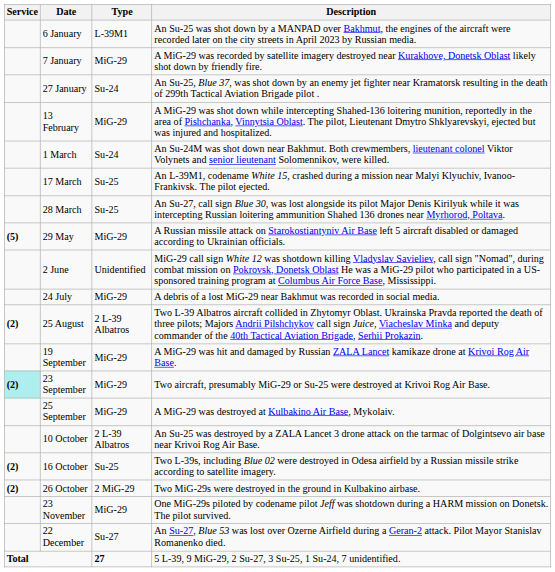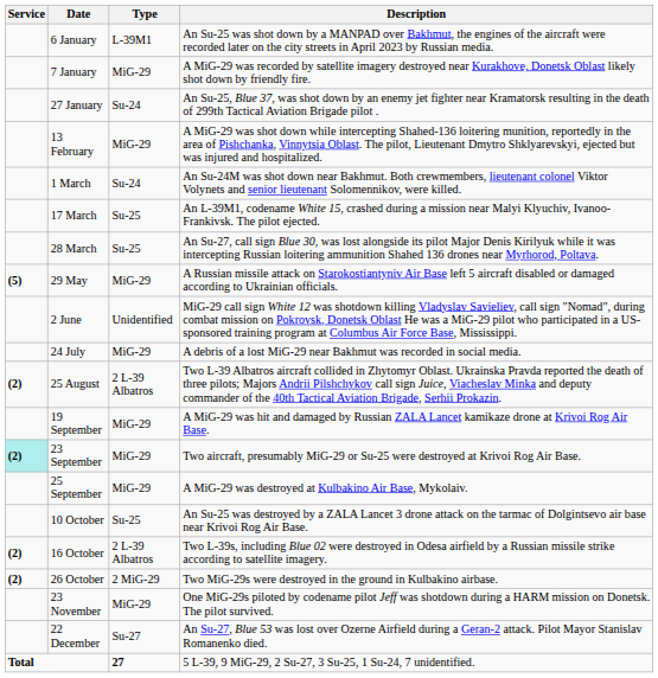10 October | Type: 2 L-39 Albatros -> Su-25
16 October | Type: Su-25 -> 2 L-39 Albatros
